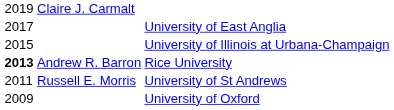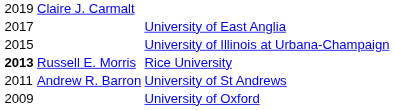Rice University | column 2: Andrew R. Barron -> Russell E. Morris
University of St Andrews | column 2: Russell E. Morris -> Andrew R. Barron
